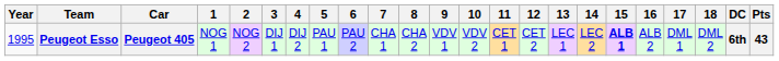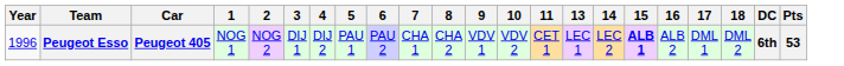- column: 12 | CET 2
Peugeot Esso | Year: 1995 -> 1996
Peugeot Esso | Pts: 43 -> 53
